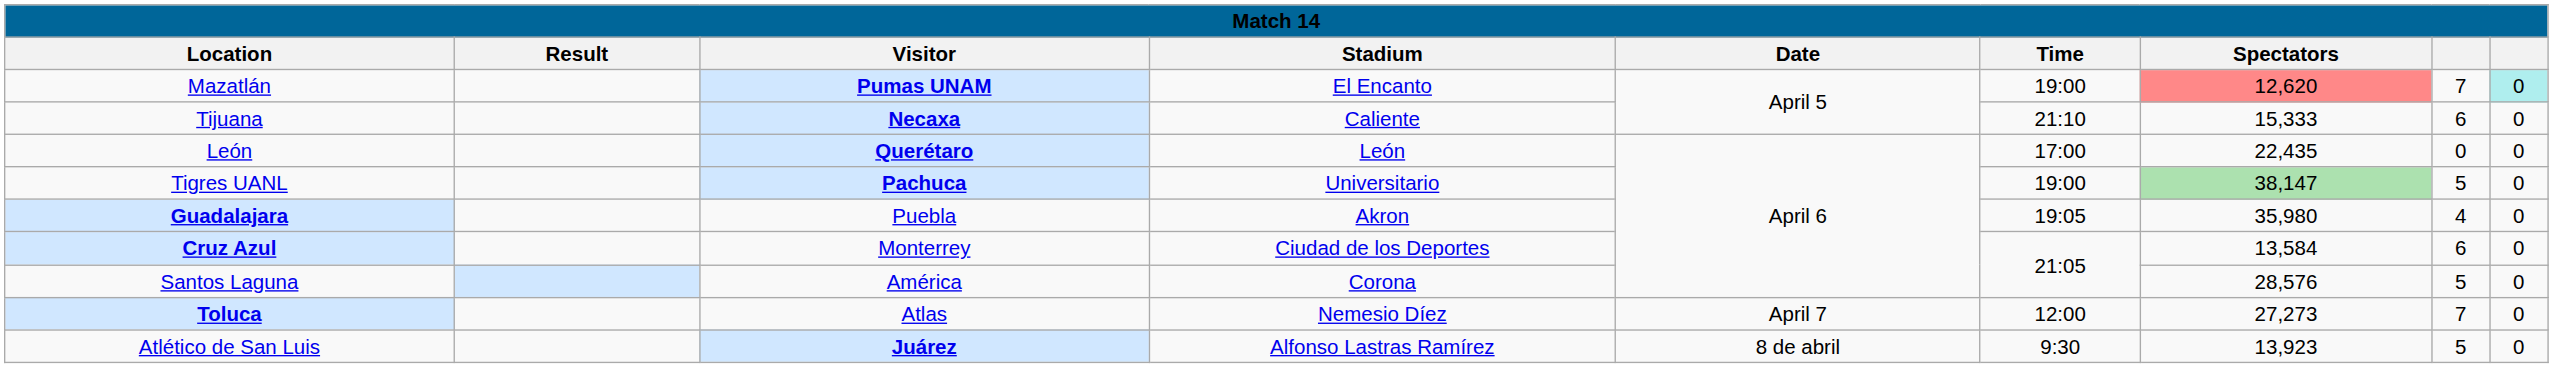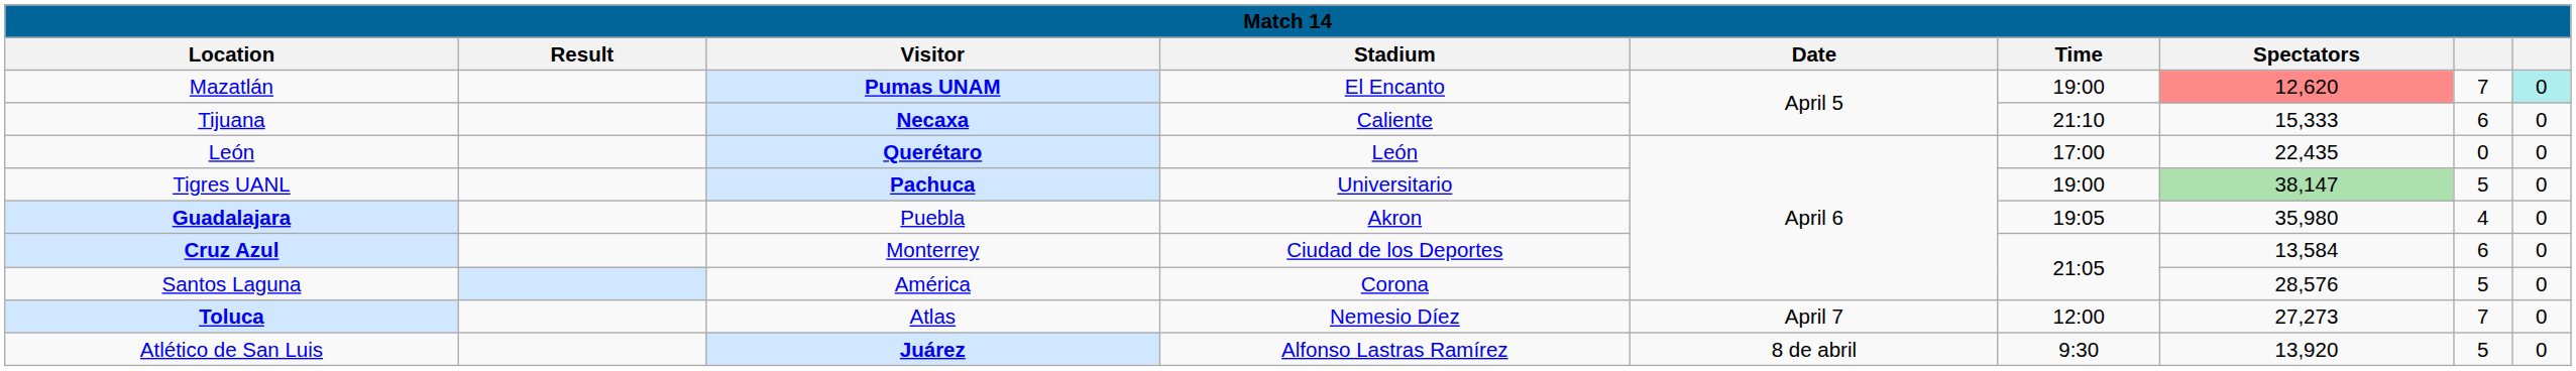Atlético de San Luis | Spectators: 13,923 -> 13,920
